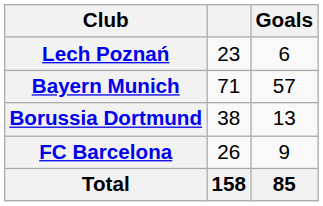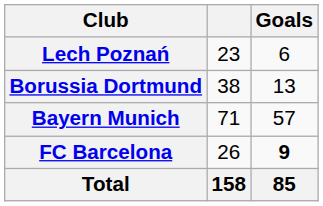rows swapped: Borussia Dortmund <-> Bayern Munich
FC Barcelona | Goals: normal -> bold
